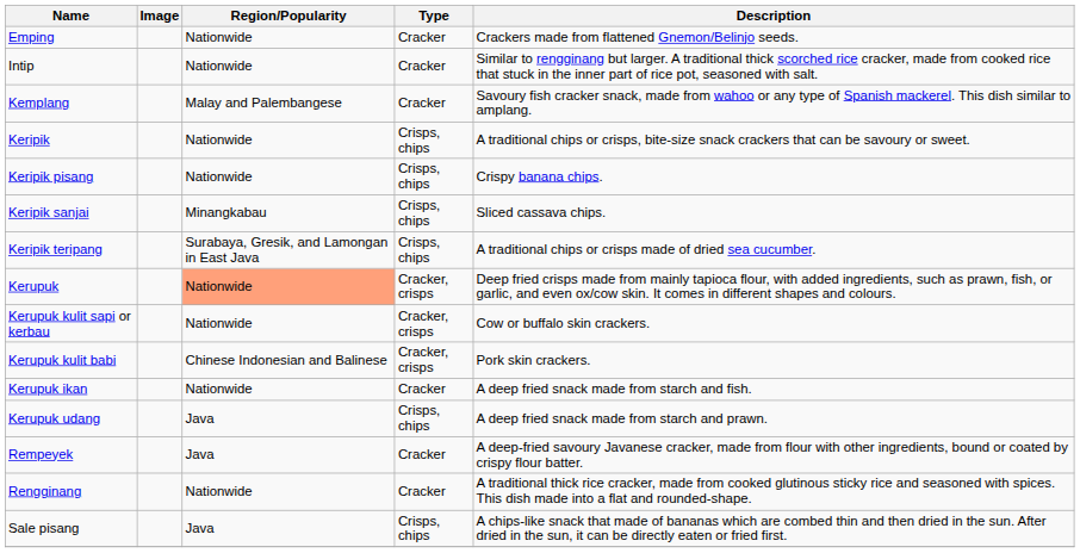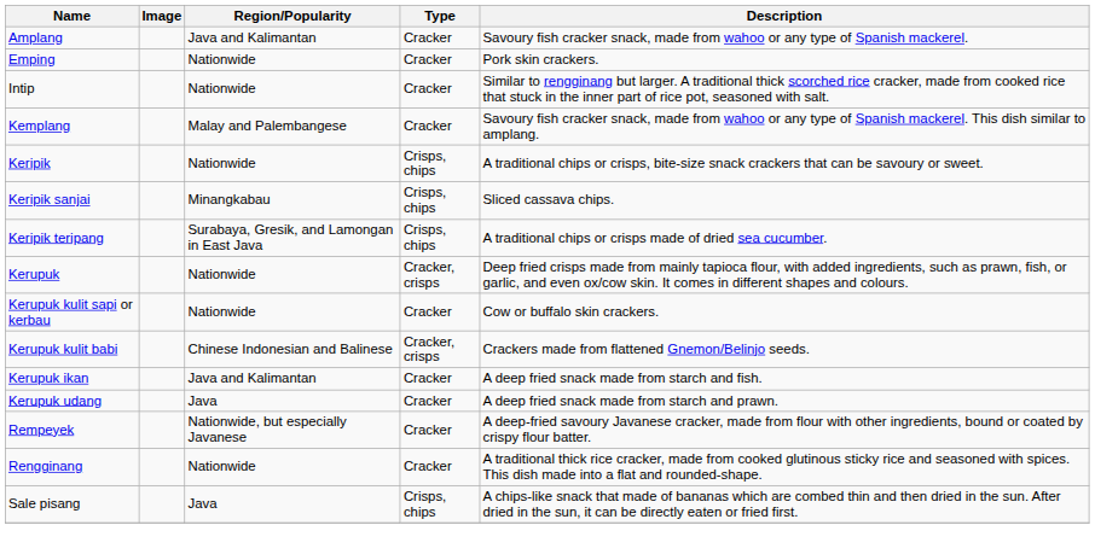+ row: Amplang | Java and Kalimantan | Cracker | Savoury fish cracker snack, made from wahoo or any type of Spanish mackerel.
Emping | Description: Crackers made from flattened Gnemon/Belinjo seeds. -> Pork skin crackers.
- row: Keripik pisang | Nationwide | Crisps, chips | Crispy banana chips.
Kerupuk | Region/Popularity: lightsalmon background -> no background
Kerupuk kulit sapi or kerbau | Type: Cracker, crisps -> Cracker
Kerupuk kulit babi | Description: Pork skin crackers. -> Crackers made from flattened Gnemon/Belinjo seeds.
Kerupuk ikan | Region/Popularity: Nationwide -> Java and Kalimantan
Kerupuk udang | Type: Crisps, chips -> Cracker
Rempeyek | Region/Popularity: Java -> Nationwide, but especially Javanese
